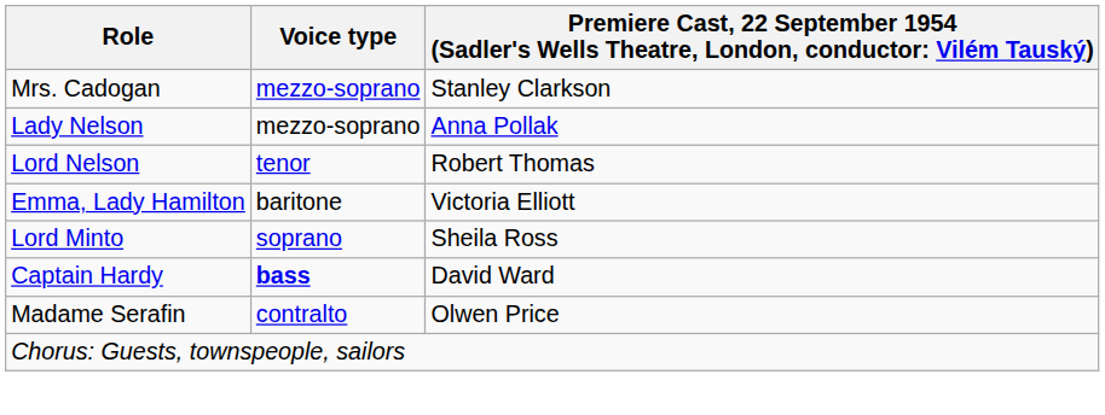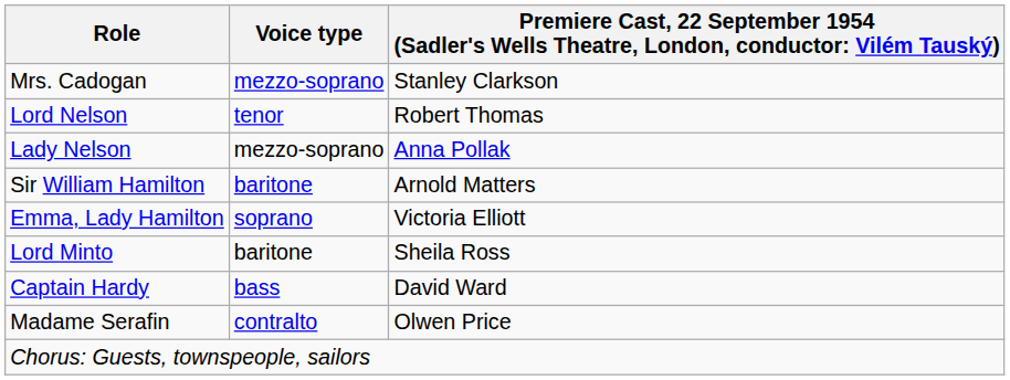rows swapped: Lord Nelson <-> Lady Nelson
+ row: Sir William Hamilton | baritone | Arnold Matters
Emma, Lady Hamilton | Voice type: baritone -> soprano
Lord Minto | Voice type: soprano -> baritone
Captain Hardy | Voice type: bold -> normal
